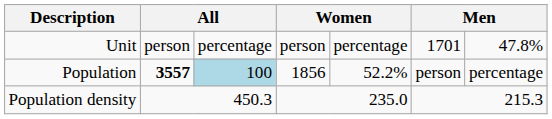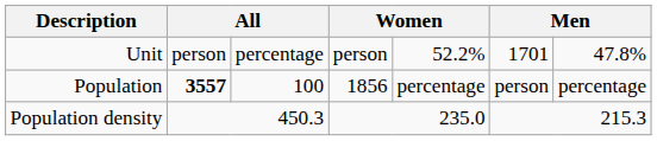Unit | column 5: percentage -> 52.2%
Population | column 3: lightblue background -> no background
Population | column 5: 52.2% -> percentage
